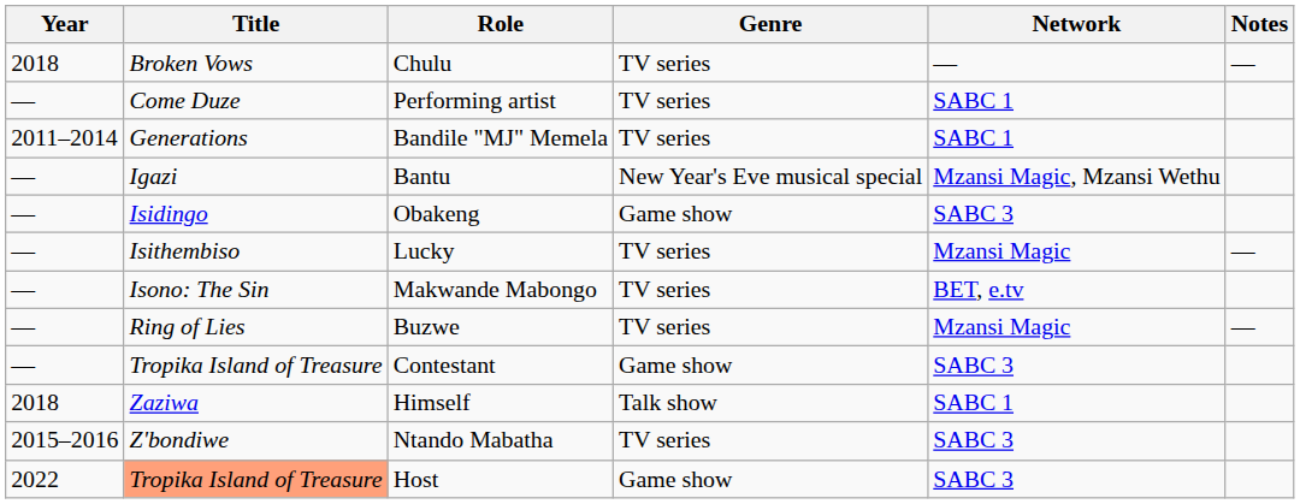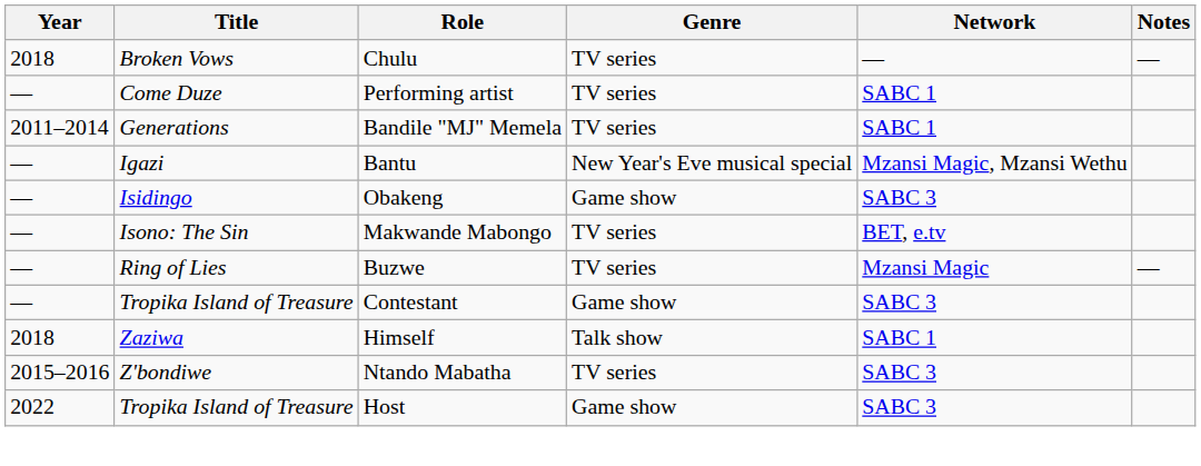- row: — | Isithembiso | Lucky | TV series | Mzansi Magic | —
Host | Title: lightsalmon background -> no background
